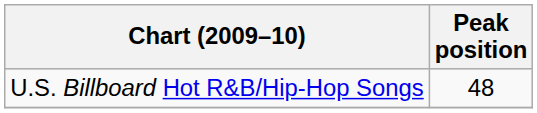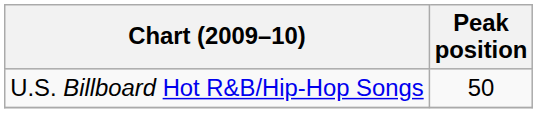U.S. Billboard Hot R&B/Hip-Hop Songs | Peak position: 48 -> 50
